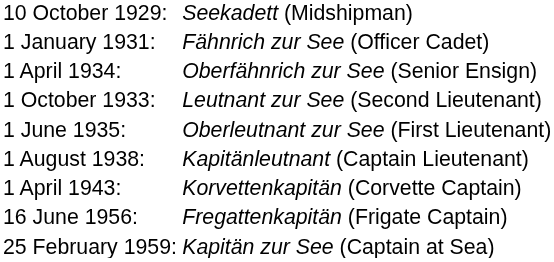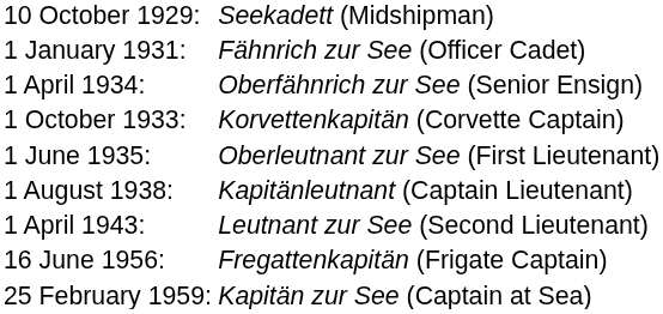1 October 1933: | column 2: Leutnant zur See (Second Lieutenant) -> Korvettenkapitän (Corvette Captain)
1 April 1943: | column 2: Korvettenkapitän (Corvette Captain) -> Leutnant zur See (Second Lieutenant)
